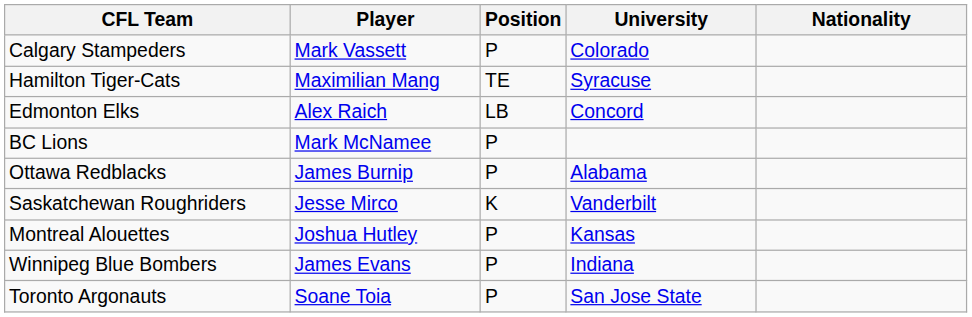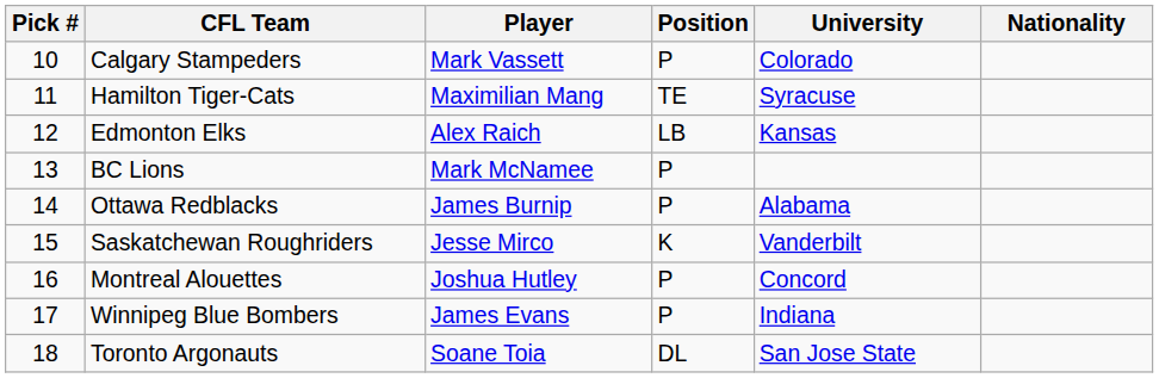+ column: Pick # | 10 | 11 | 12 | 13 | 14 | 15 | 16 | 17 | 18
Edmonton Elks | University: Concord -> Kansas
Montreal Alouettes | University: Kansas -> Concord
Toronto Argonauts | Position: P -> DL
